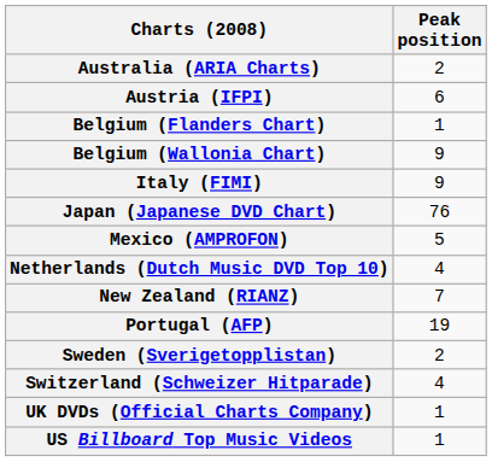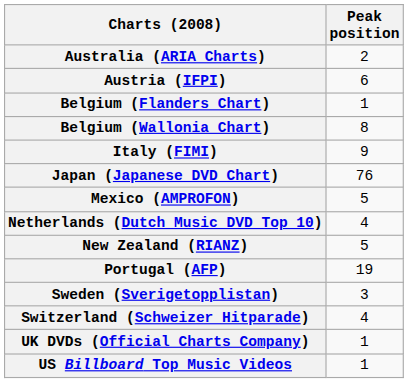Belgium (Wallonia Chart) | Peak position: 9 -> 8
New Zealand (RIANZ) | Peak position: 7 -> 5
Sweden (Sverigetopplistan) | Peak position: 2 -> 3
